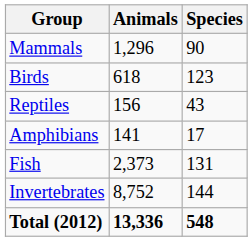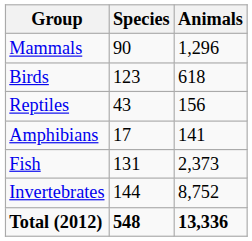columns swapped: Species <-> Animals
